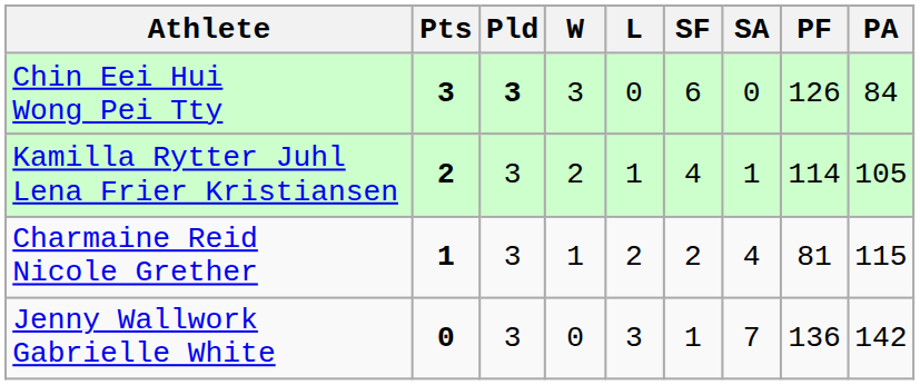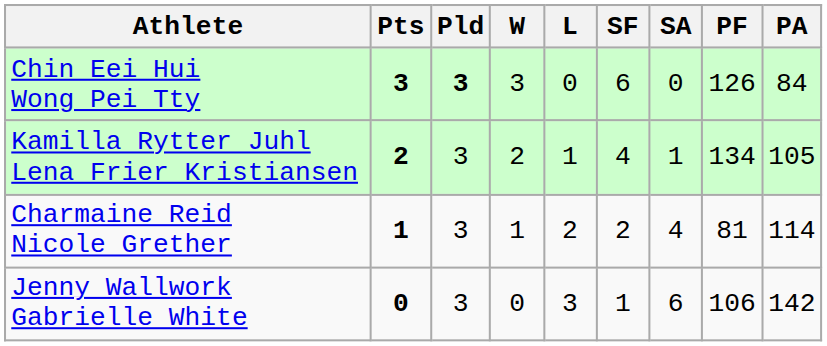Kamilla Rytter Juhl Lena Frier Kristiansen | PF: 114 -> 134
Charmaine Reid Nicole Grether | PA: 115 -> 114
Jenny Wallwork Gabrielle White | SA: 7 -> 6
Jenny Wallwork Gabrielle White | PF: 136 -> 106
